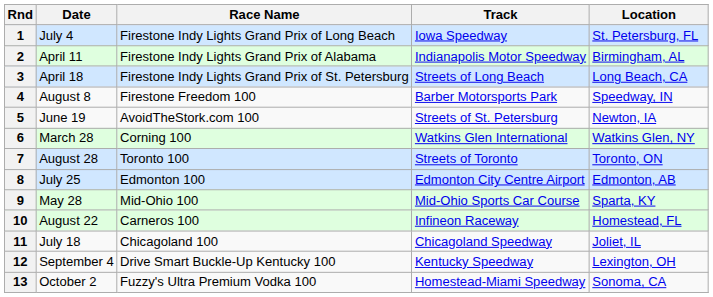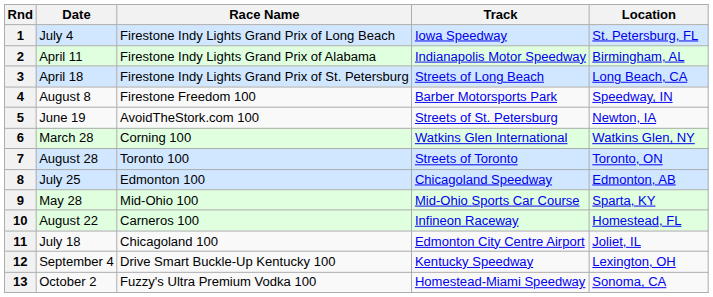8 | Track: Edmonton City Centre Airport -> Chicagoland Speedway
11 | Track: Chicagoland Speedway -> Edmonton City Centre Airport
